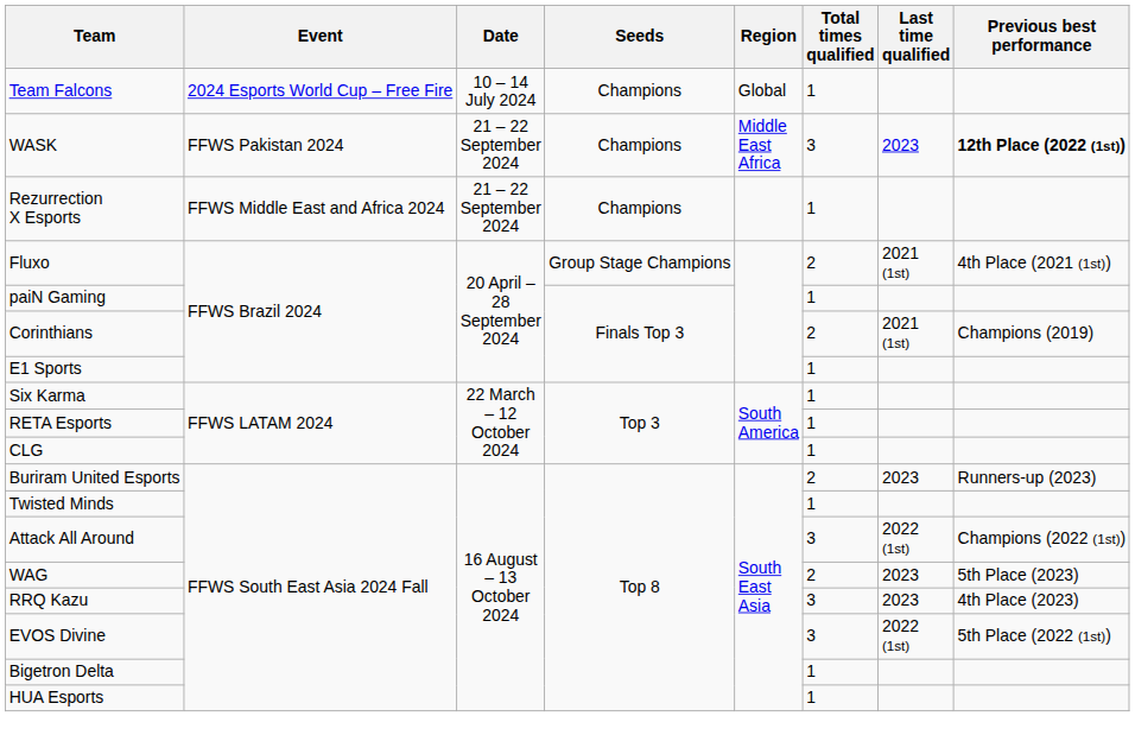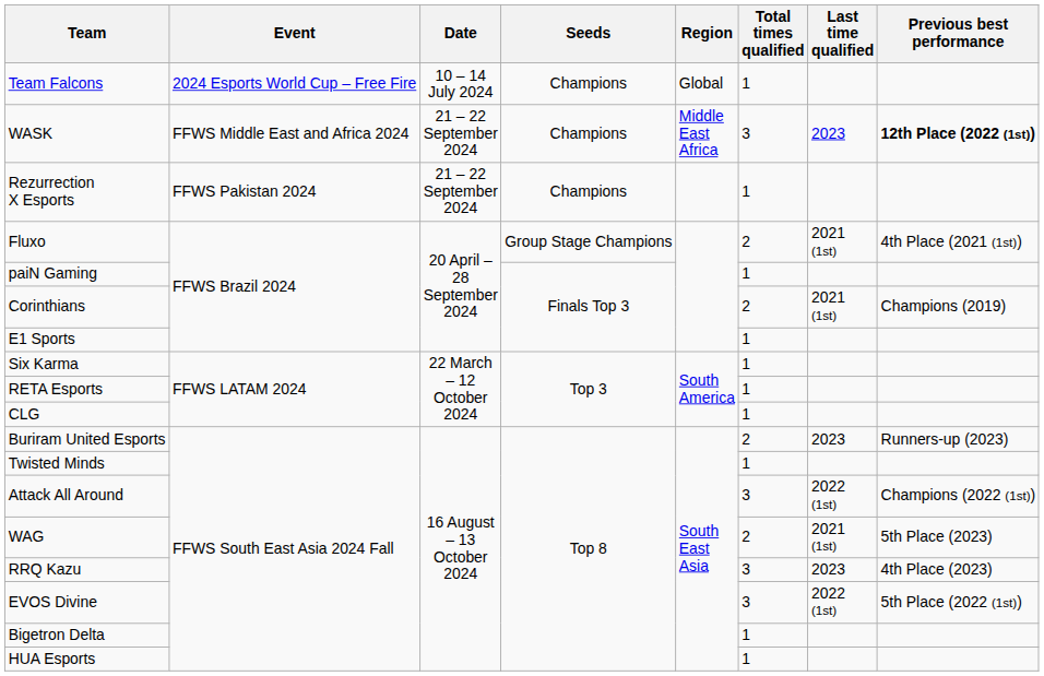WASK | Event: FFWS Pakistan 2024 -> FFWS Middle East and Africa 2024
Rezurrection X Esports | Event: FFWS Middle East and Africa 2024 -> FFWS Pakistan 2024
WAG | Last time qualified: 2023 -> 2021 (1st)
